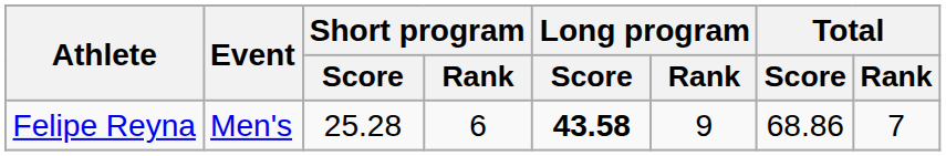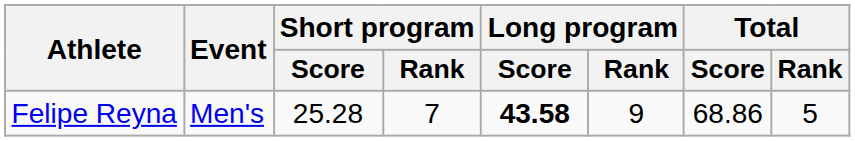Felipe Reyna | Short program / Rank: 6 -> 7
Felipe Reyna | Total / Rank: 7 -> 5
